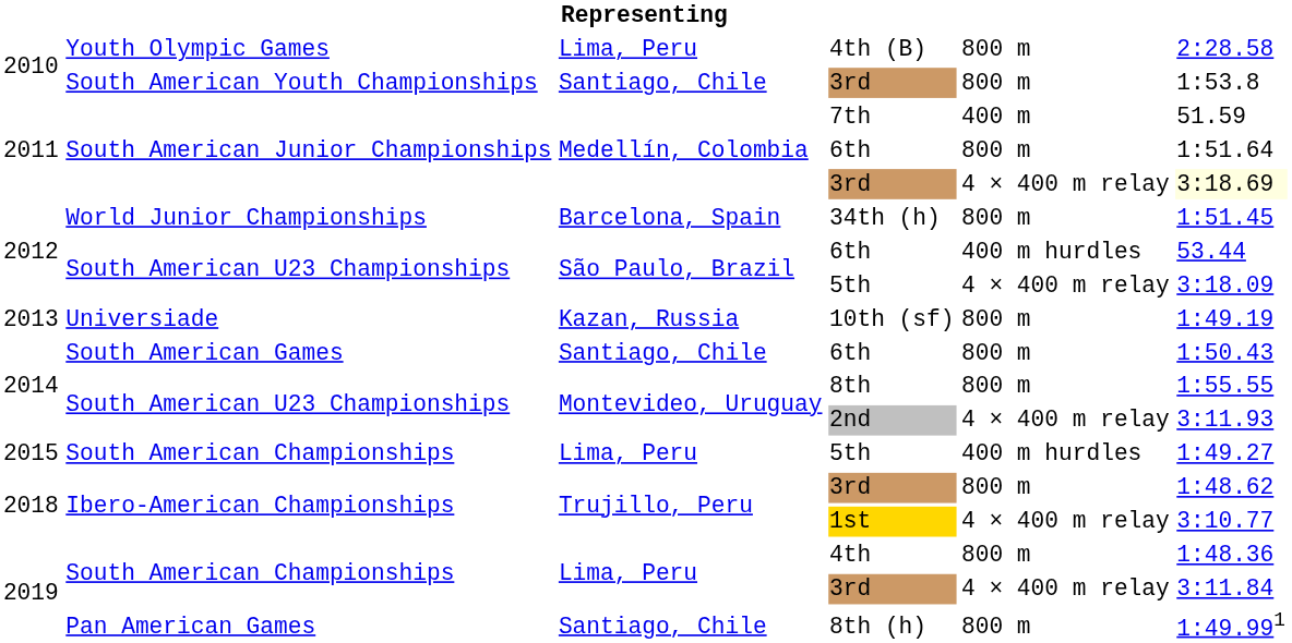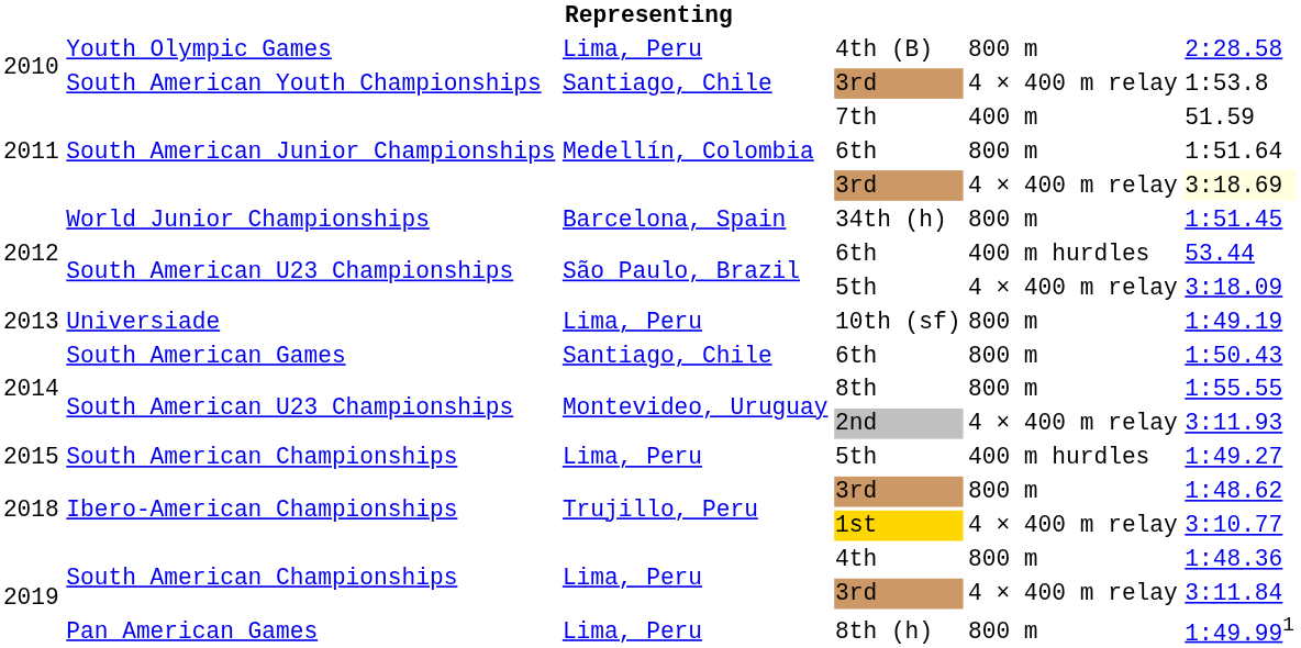South American Youth Championships / 3rd | column 5: 800 m -> 4 × 400 m relay
10th (sf) | column 3: Kazan, Russia -> Lima, Peru
8th (h) | column 3: Santiago, Chile -> Lima, Peru
